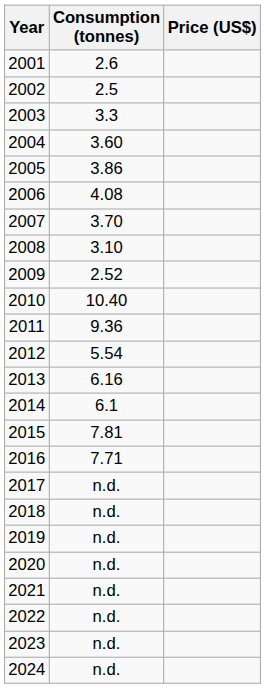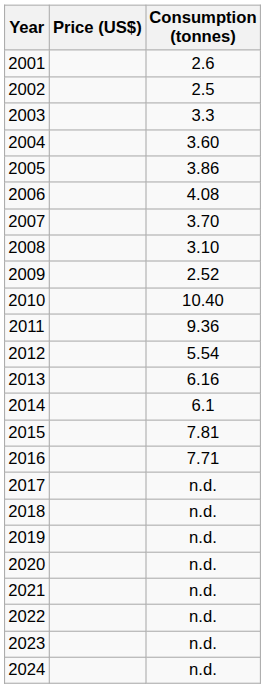columns swapped: Consumption (tonnes) <-> Price (US$)
